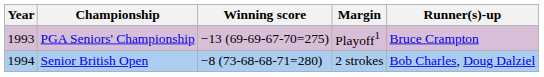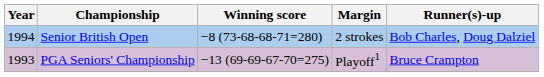rows swapped: PGA Seniors' Championship <-> Senior British Open
